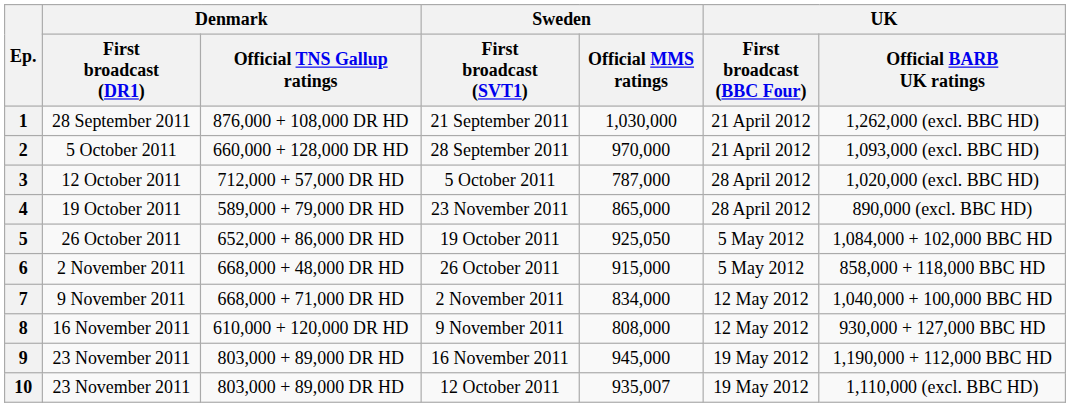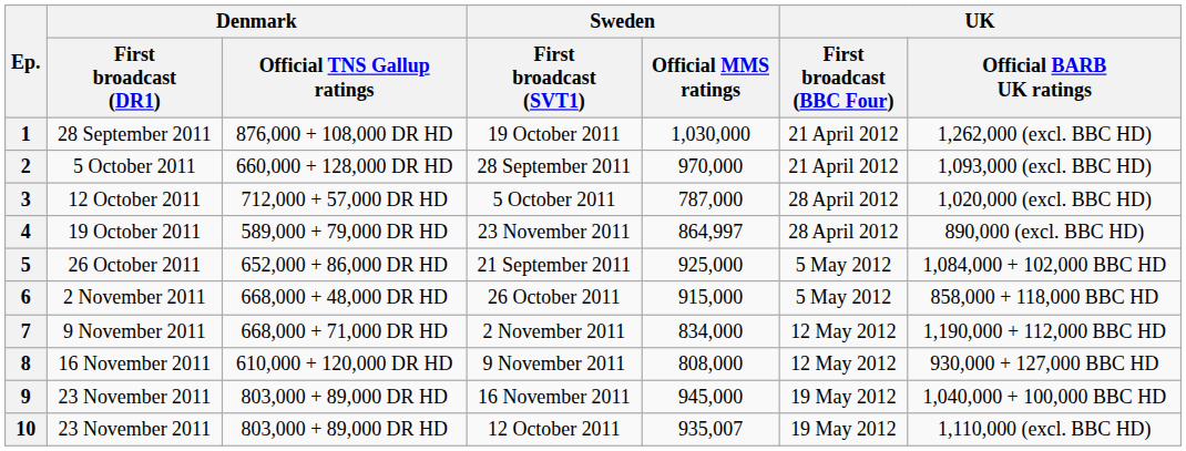1 | Sweden / First broadcast (SVT1): 21 September 2011 -> 19 October 2011
4 | Sweden / Official MMS ratings: 865,000 -> 864,997
5 | Sweden / First broadcast (SVT1): 19 October 2011 -> 21 September 2011
5 | Sweden / Official MMS ratings: 925,050 -> 925,000
7 | UK / Official BARB UK ratings: 1,040,000 + 100,000 BBC HD -> 1,190,000 + 112,000 BBC HD
9 | UK / Official BARB UK ratings: 1,190,000 + 112,000 BBC HD -> 1,040,000 + 100,000 BBC HD
